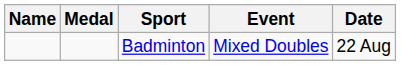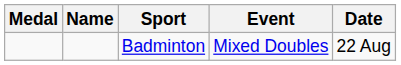columns swapped: Medal <-> Name
